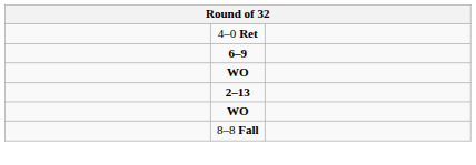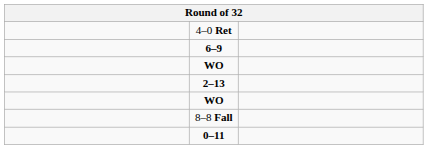+ row: 0–11
